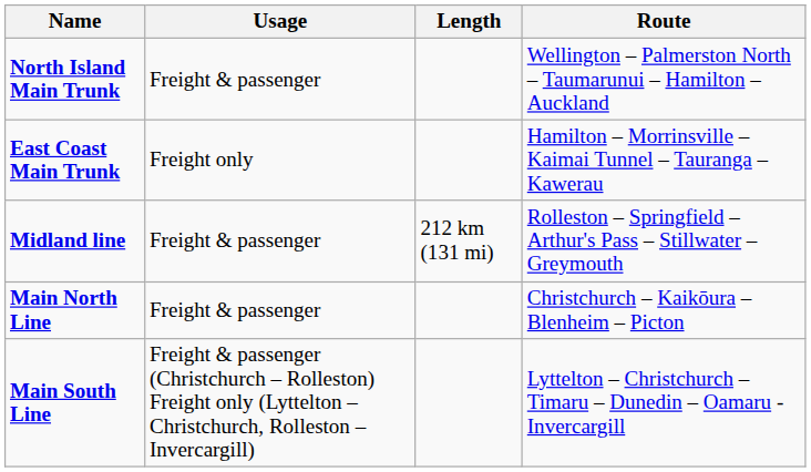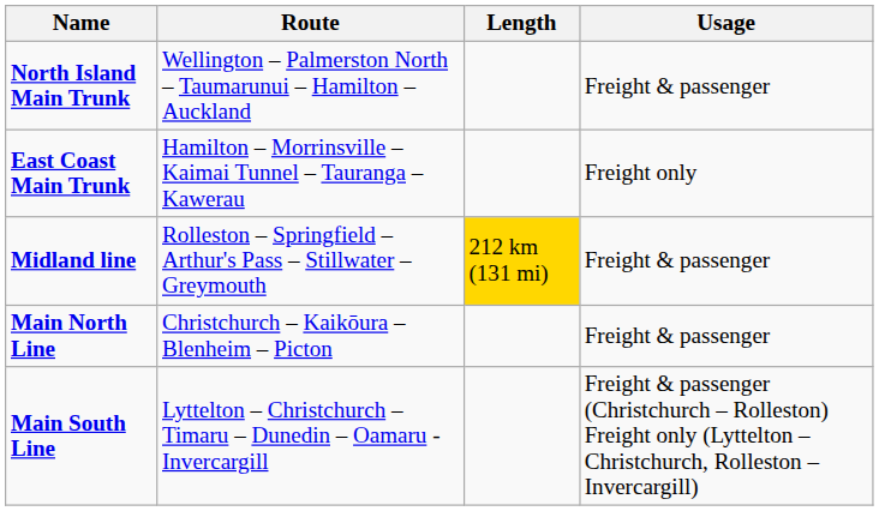columns swapped: Route <-> Usage
Midland line | Length: no background -> gold background
